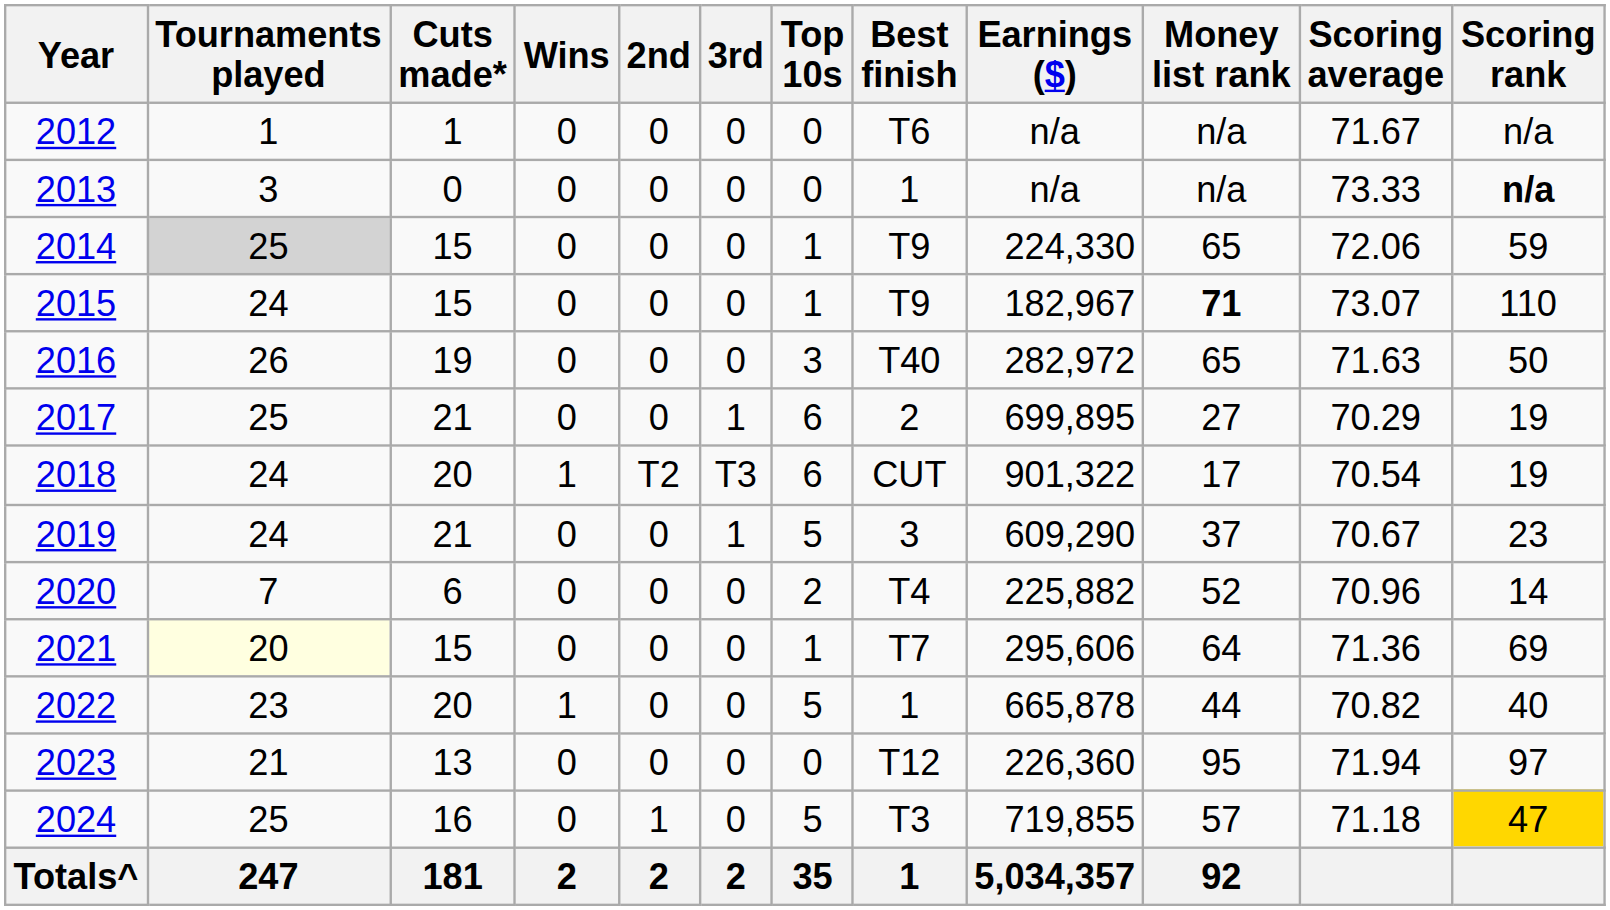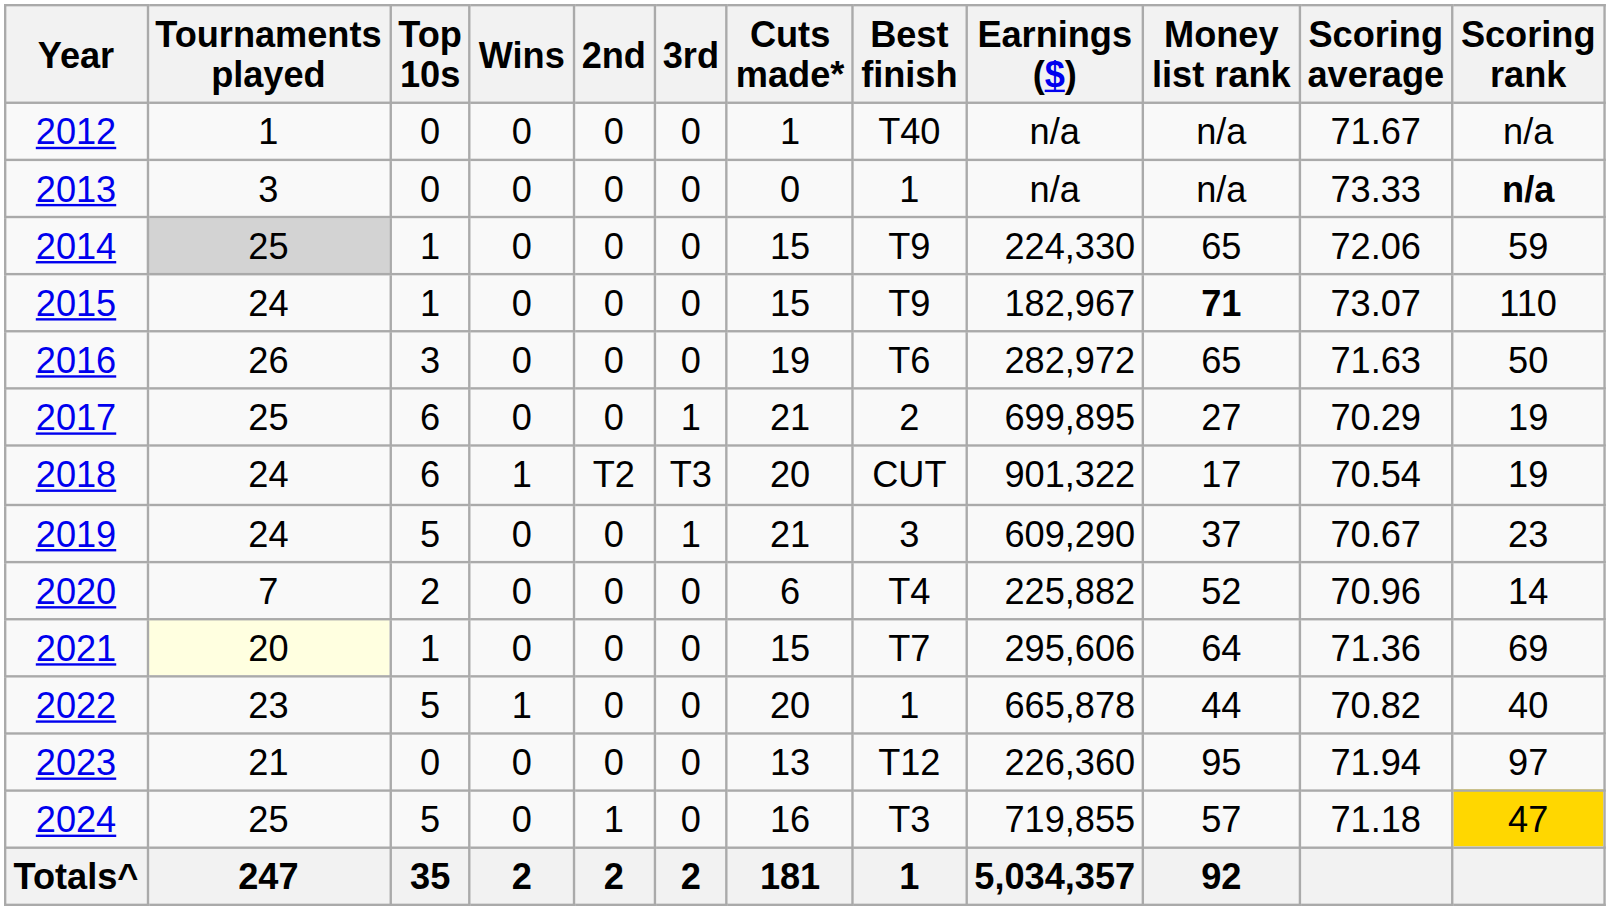columns swapped: Cuts made* <-> Top 10s
2012 | Best finish: T6 -> T40
2016 | Best finish: T40 -> T6
